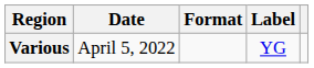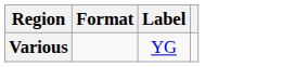- column: Date | April 5, 2022
